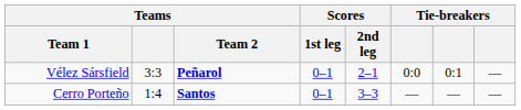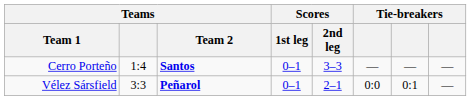rows swapped: Cerro Porteño <-> Vélez Sársfield
